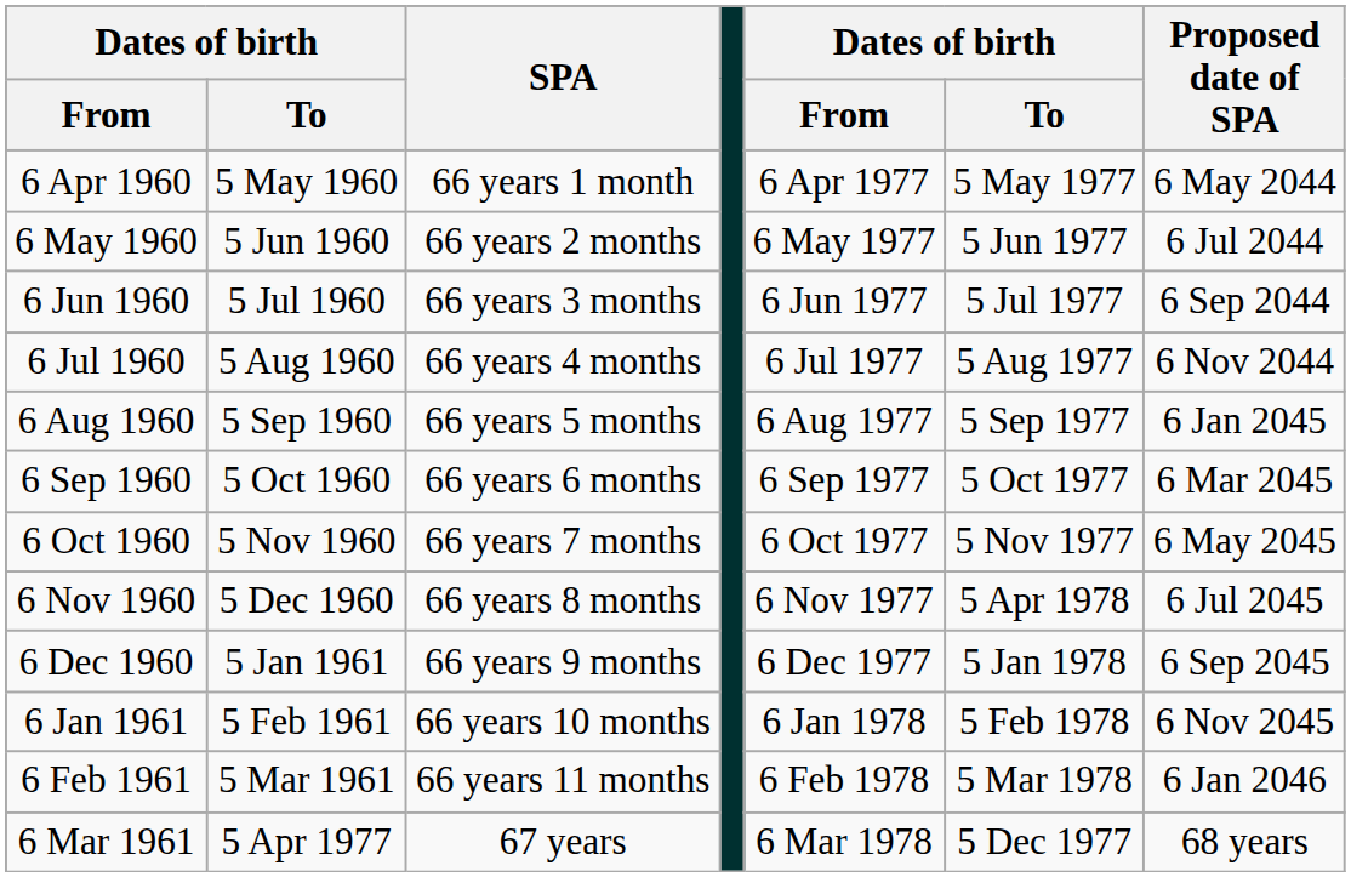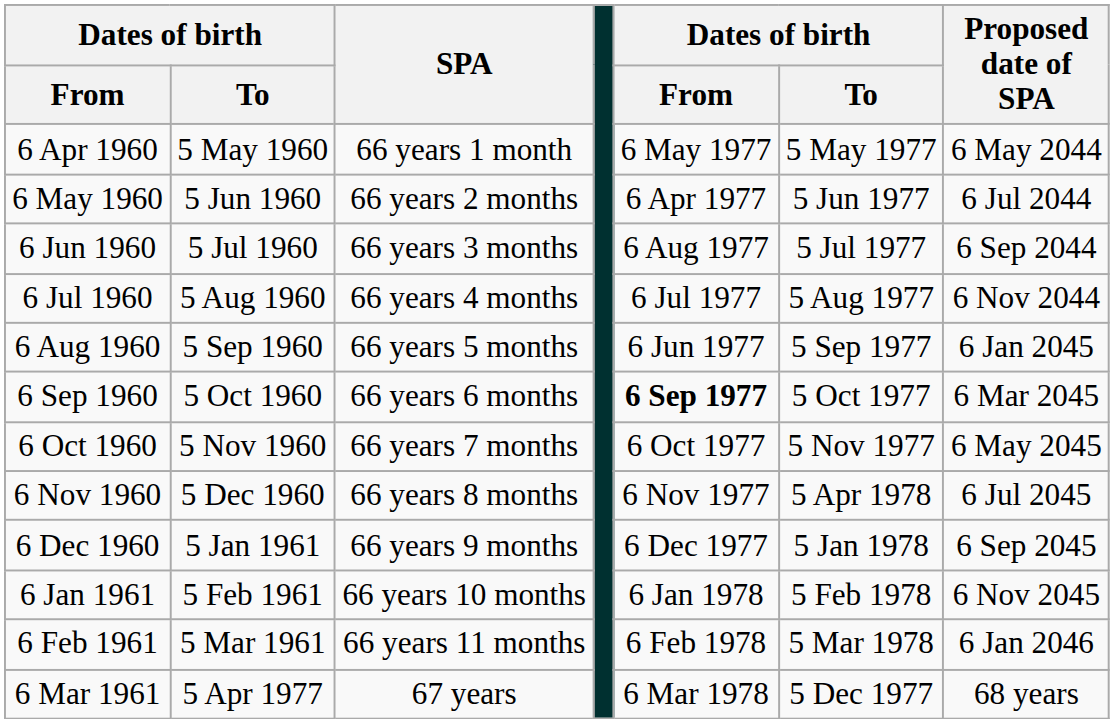6 Apr 1960 | column 5: 6 Apr 1977 -> 6 May 1977
6 May 1960 | column 5: 6 May 1977 -> 6 Apr 1977
6 Jun 1960 | column 5: 6 Jun 1977 -> 6 Aug 1977
6 Aug 1960 | column 5: 6 Aug 1977 -> 6 Jun 1977
6 Sep 1960 | column 5: normal -> bold
